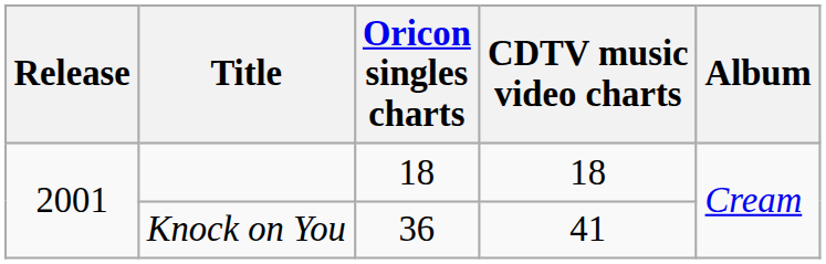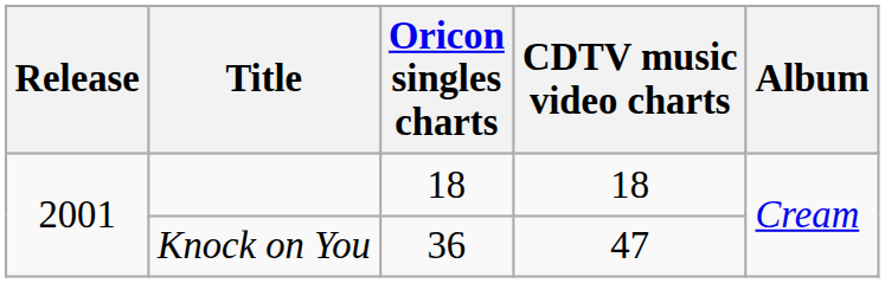Knock on You | CDTV music video charts: 41 -> 47
